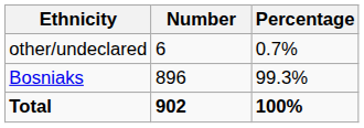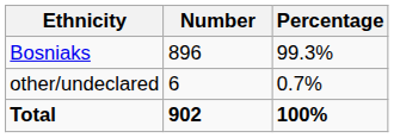rows swapped: Bosniaks <-> other/undeclared
